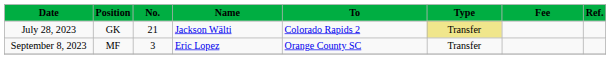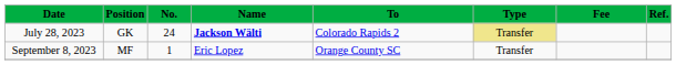July 28, 2023 | No.: 21 -> 24
July 28, 2023 | Name: normal -> bold
September 8, 2023 | No.: 3 -> 1
